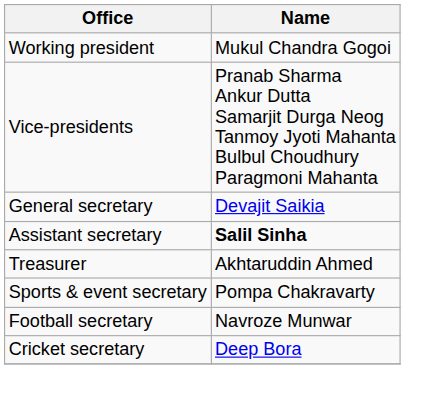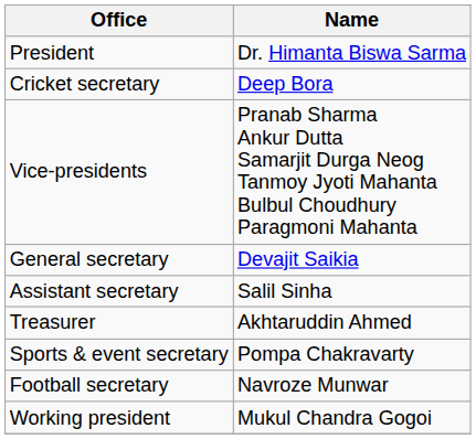+ row: President | Dr. Himanta Biswa Sarma
rows swapped: Working president <-> Cricket secretary
Assistant secretary | Name: bold -> normal
